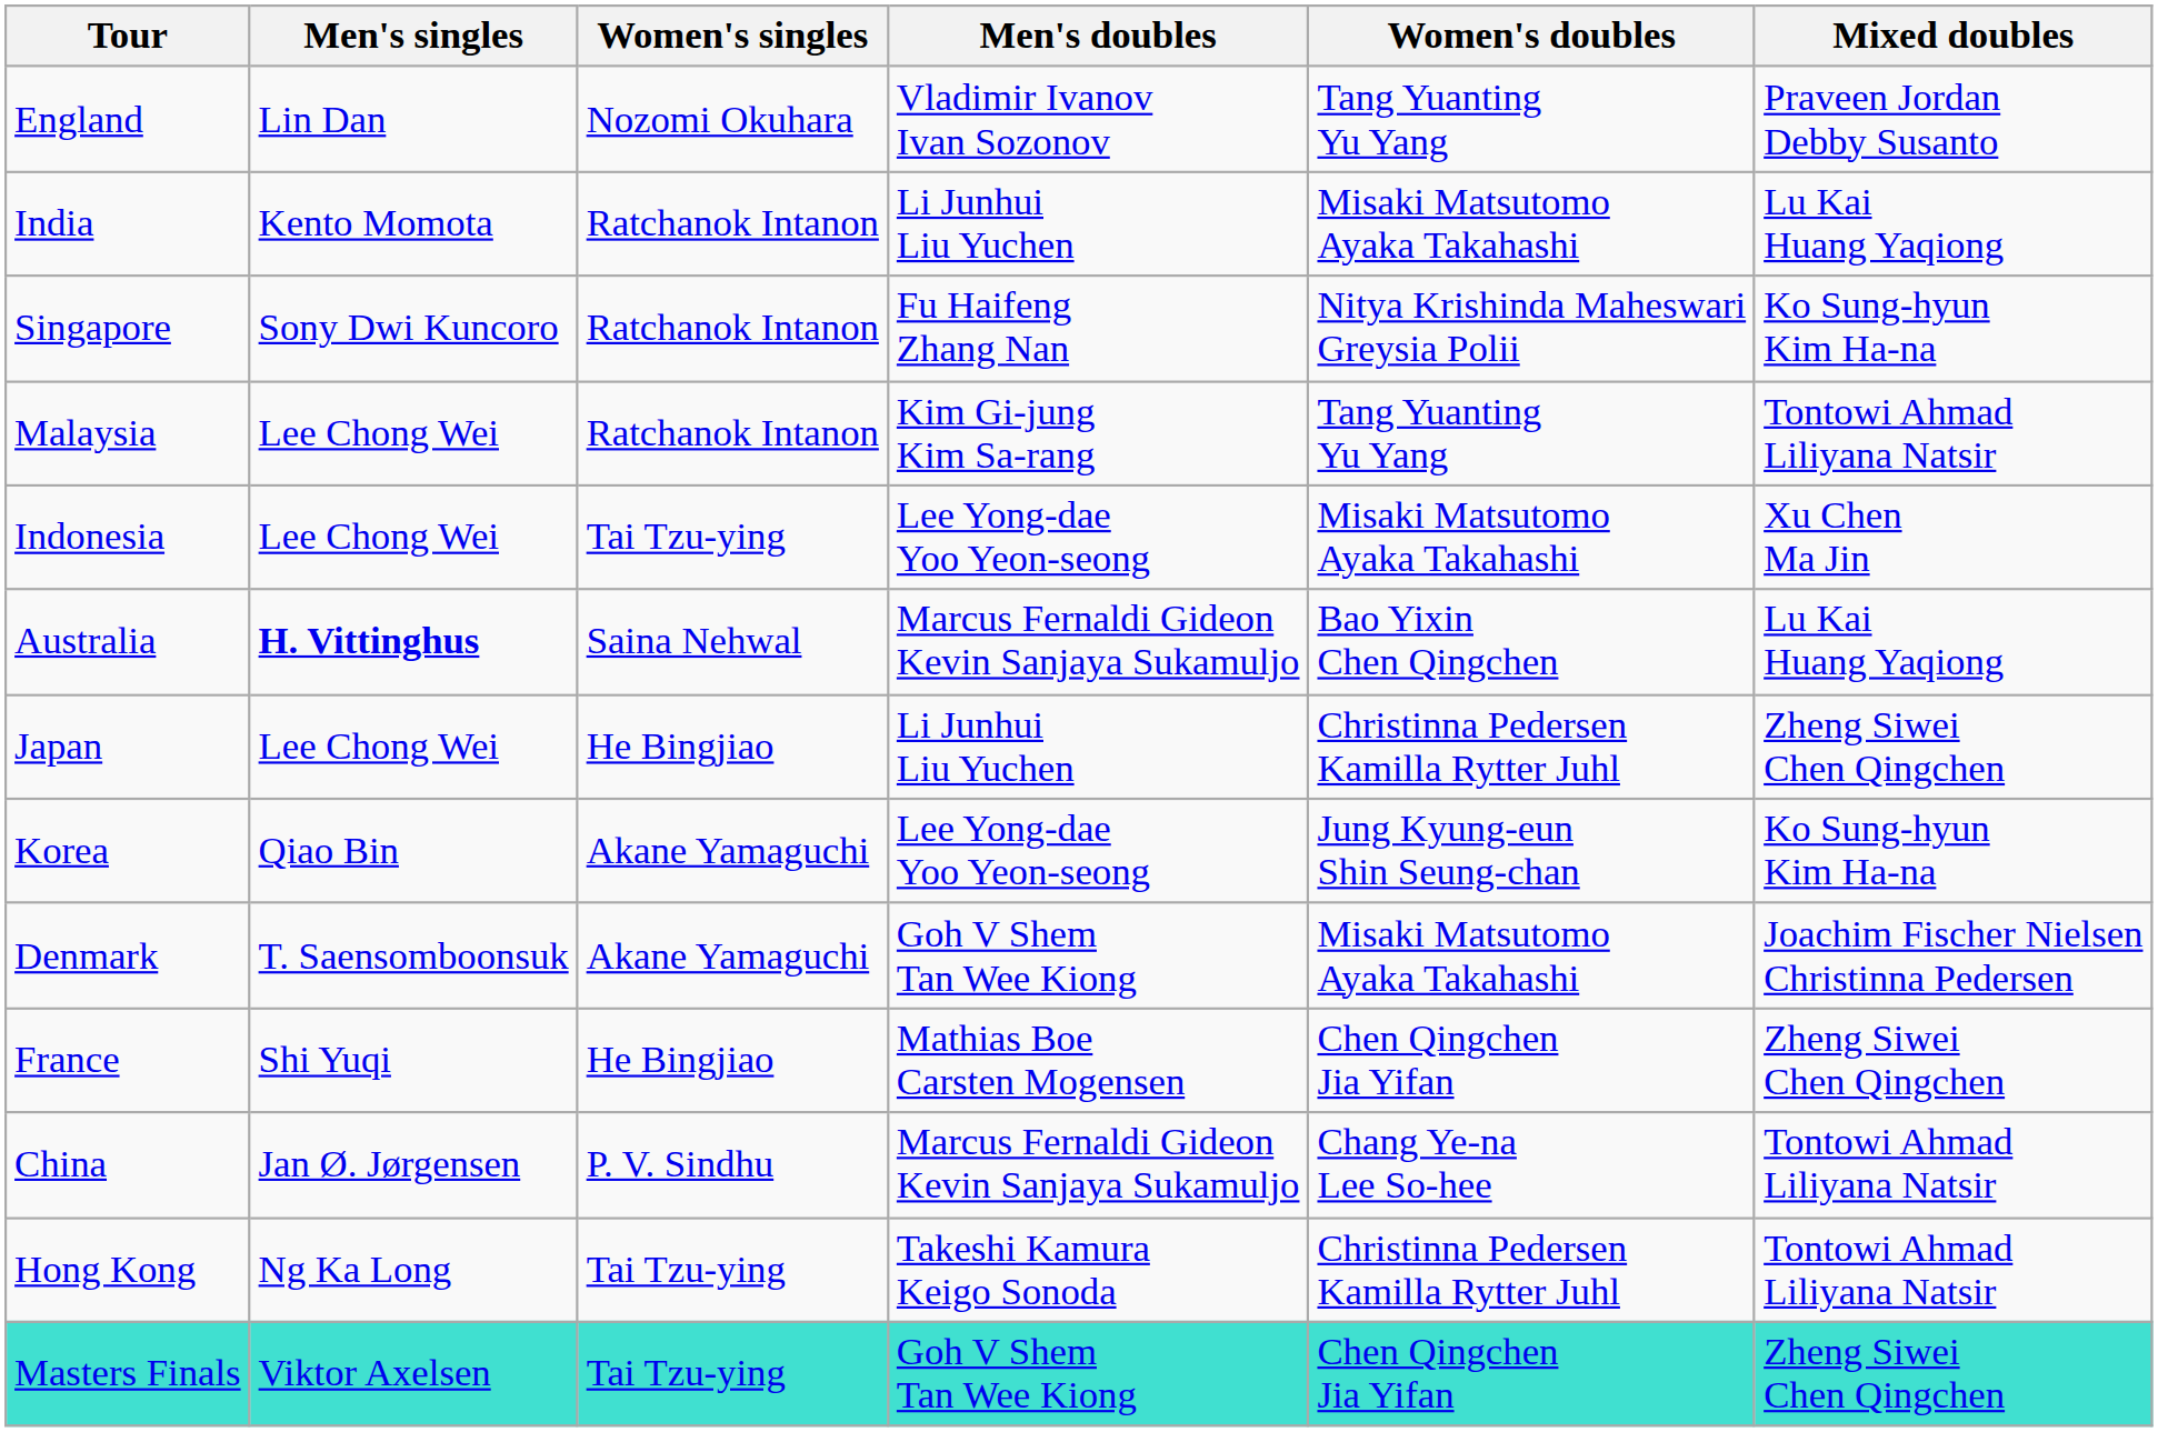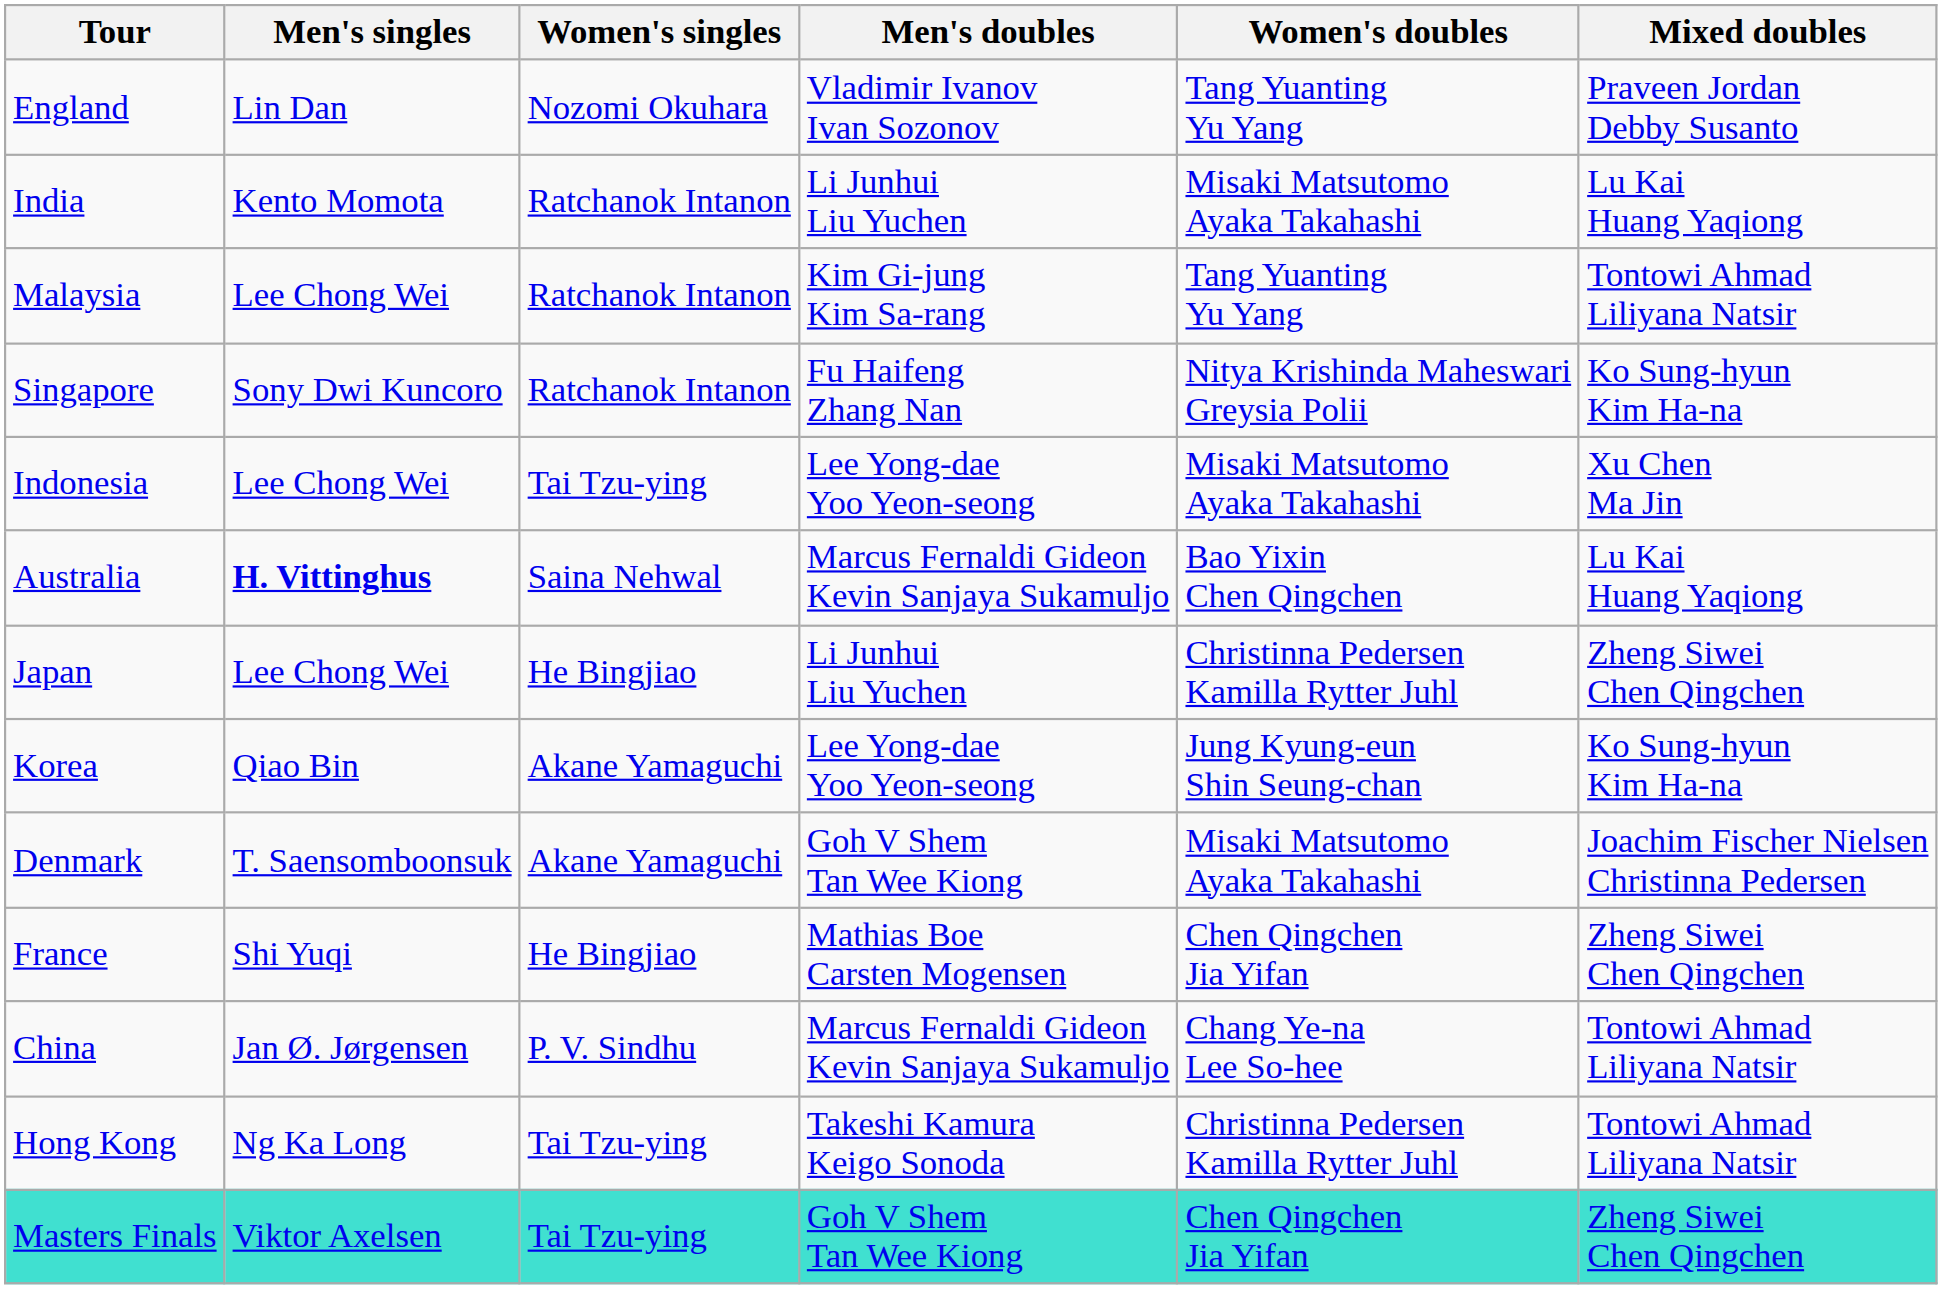rows swapped: Malaysia <-> Singapore
